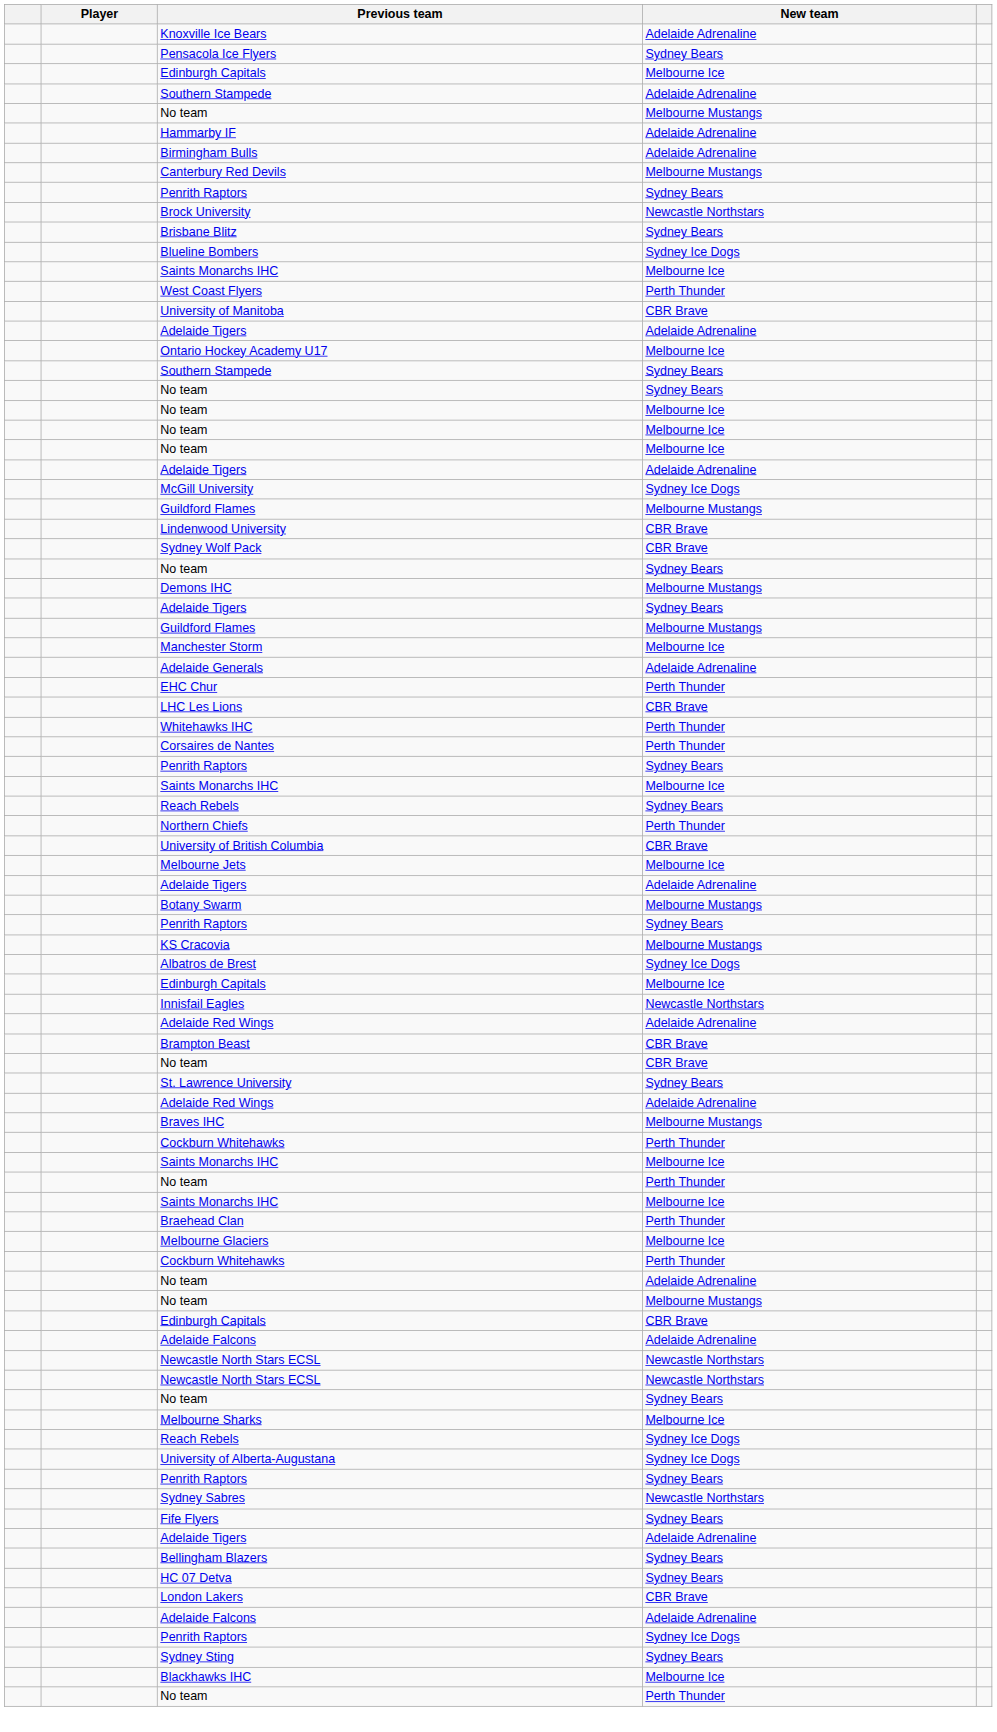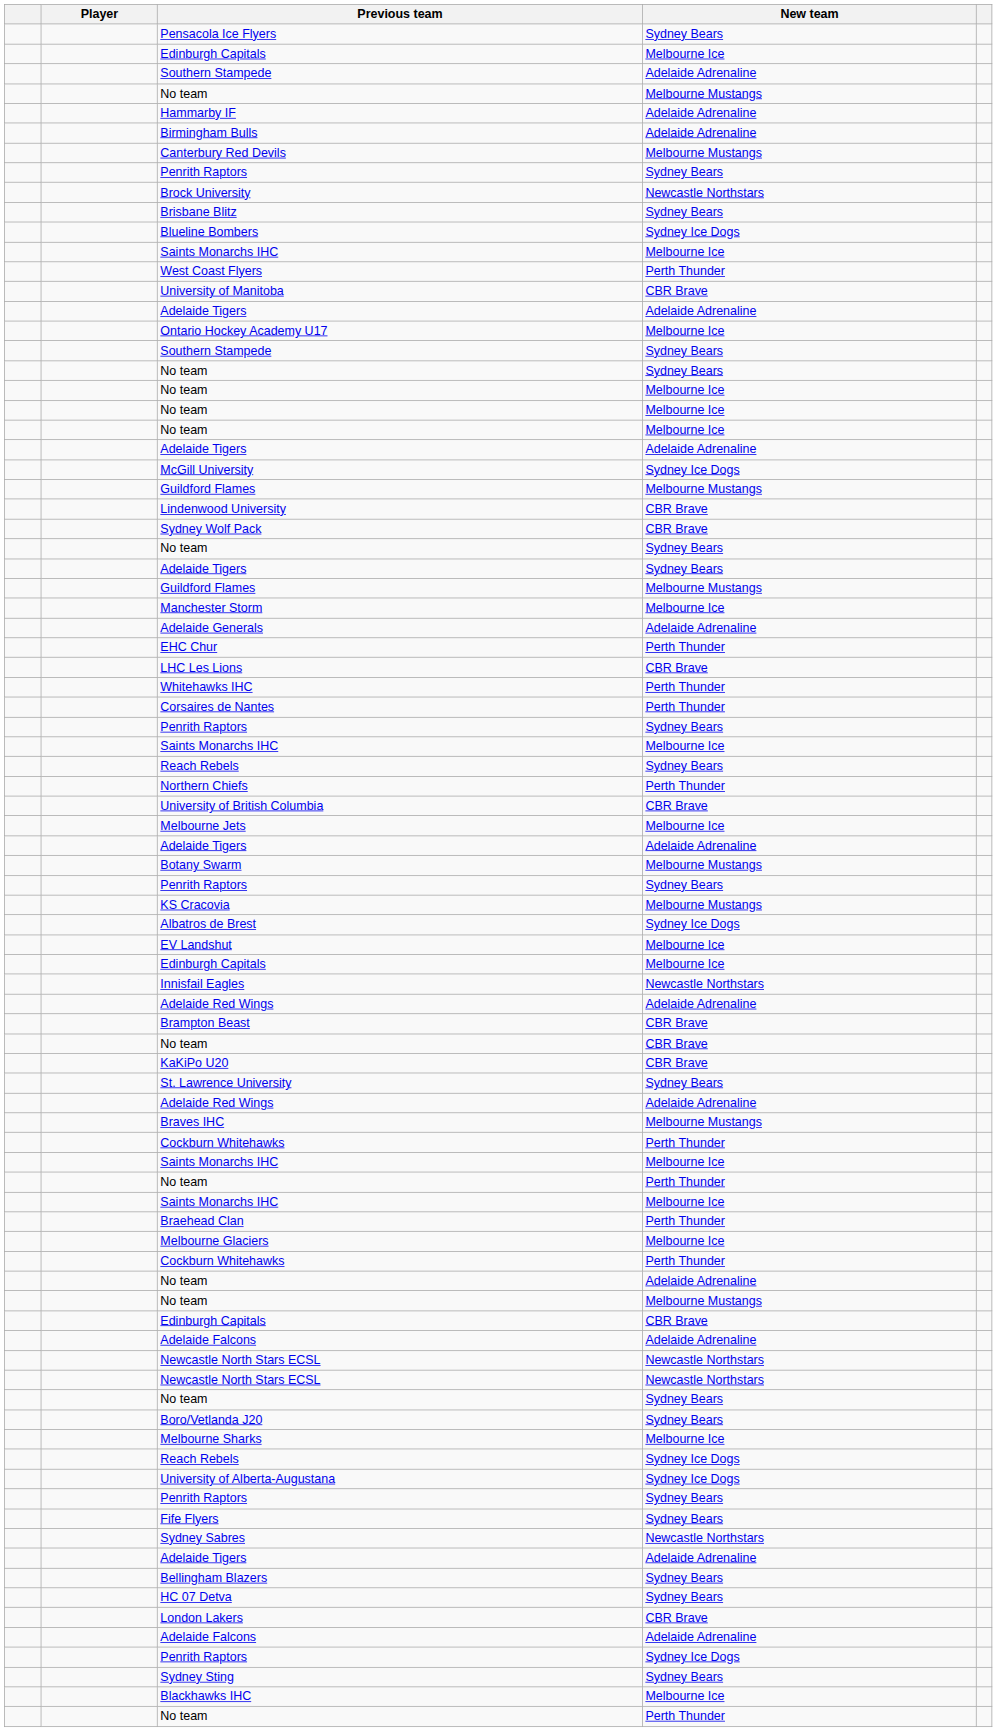- row: Knoxville Ice Bears | Adelaide Adrenaline
- row: Demons IHC | Melbourne Mustangs
+ row: EV Landshut | Melbourne Ice
+ row: KaKiPo U20 | CBR Brave
+ row: Boro/Vetlanda J20 | Sydney Bears
rows swapped: Fife Flyers <-> Sydney Sabres
